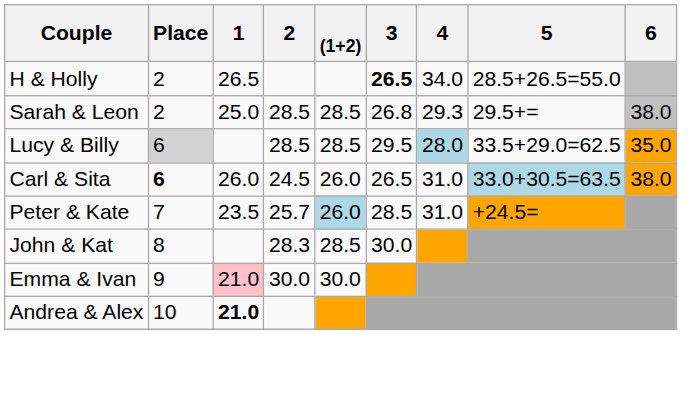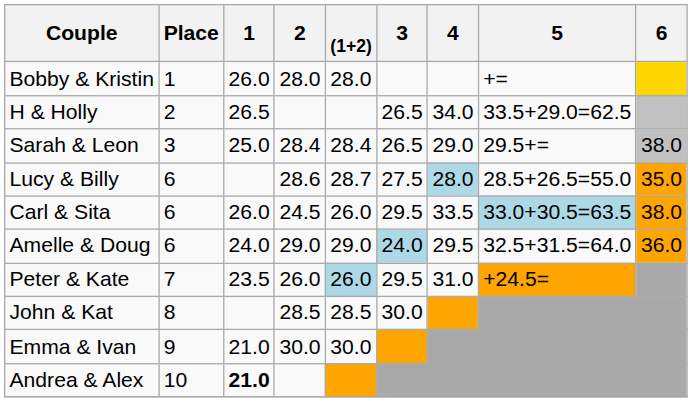+ row: Bobby & Kristin | 1 | 26.0 | 28.0 | 28.0 | +=
H & Holly | 3: bold -> normal
H & Holly | 5: 28.5+26.5=55.0 -> 33.5+29.0=62.5
Sarah & Leon | Place: 2 -> 3
Sarah & Leon | 2: 28.5 -> 28.4
Sarah & Leon | (1+2): 28.5 -> 28.4
Sarah & Leon | 3: 26.8 -> 26.5
Sarah & Leon | 4: 29.3 -> 29.0
Lucy & Billy | Place: lightgrey background -> no background
Lucy & Billy | 2: 28.5 -> 28.6
Lucy & Billy | (1+2): 28.5 -> 28.7
Lucy & Billy | 3: 29.5 -> 27.5
Lucy & Billy | 5: 33.5+29.0=62.5 -> 28.5+26.5=55.0
Carl & Sita | Place: bold -> normal
Carl & Sita | 3: 26.5 -> 29.5
Carl & Sita | 4: 31.0 -> 33.5
+ row: Amelle & Doug | 6 | 24.0 | 29.0 | 29.0 | 24.0 | 29.5 | 32.5+31.5=64.0 | 36.0
Peter & Kate | 2: 25.7 -> 26.0
Peter & Kate | 3: 28.5 -> 29.5
John & Kat | 2: 28.3 -> 28.5
Emma & Ivan | 1: pink background -> no background
